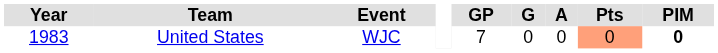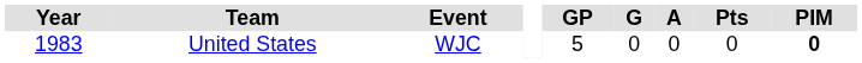United States | GP: 7 -> 5
United States | Pts: lightsalmon background -> no background
